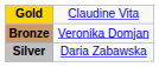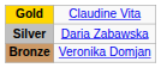rows swapped: Silver <-> Bronze
